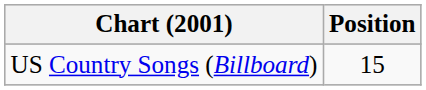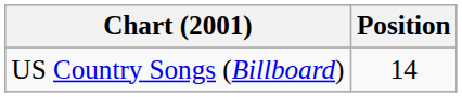US Country Songs (Billboard) | Position: 15 -> 14
